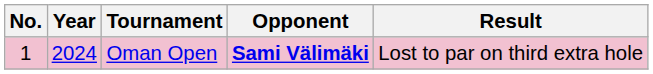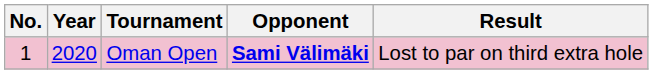Oman Open | Year: 2024 -> 2020
